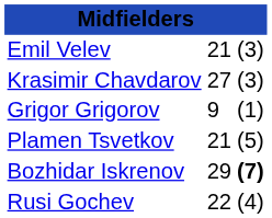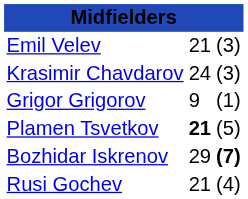Krasimir Chavdarov | column 2: 27 -> 24
Plamen Tsvetkov | column 2: normal -> bold
Rusi Gochev | column 2: 22 -> 21
